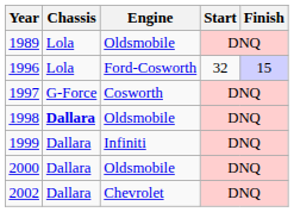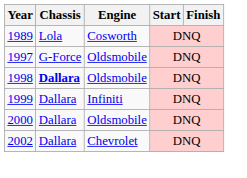1989 | Engine: Oldsmobile -> Cosworth
- row: 1996 | Lola | Ford-Cosworth | 32 | 15
1997 | Engine: Cosworth -> Oldsmobile
